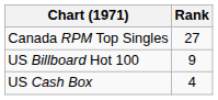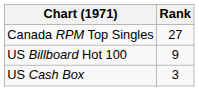US Cash Box | Rank: 4 -> 3
